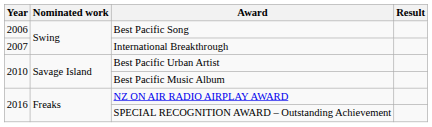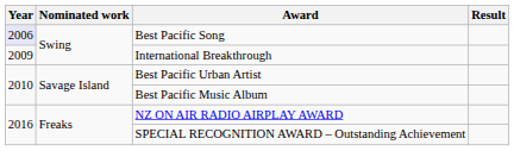Best Pacific Song | Year: no background -> lavender background
International Breakthrough | Year: 2007 -> 2009
